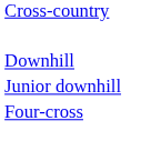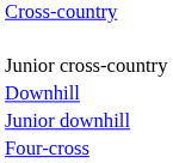+ row: Junior cross-country
